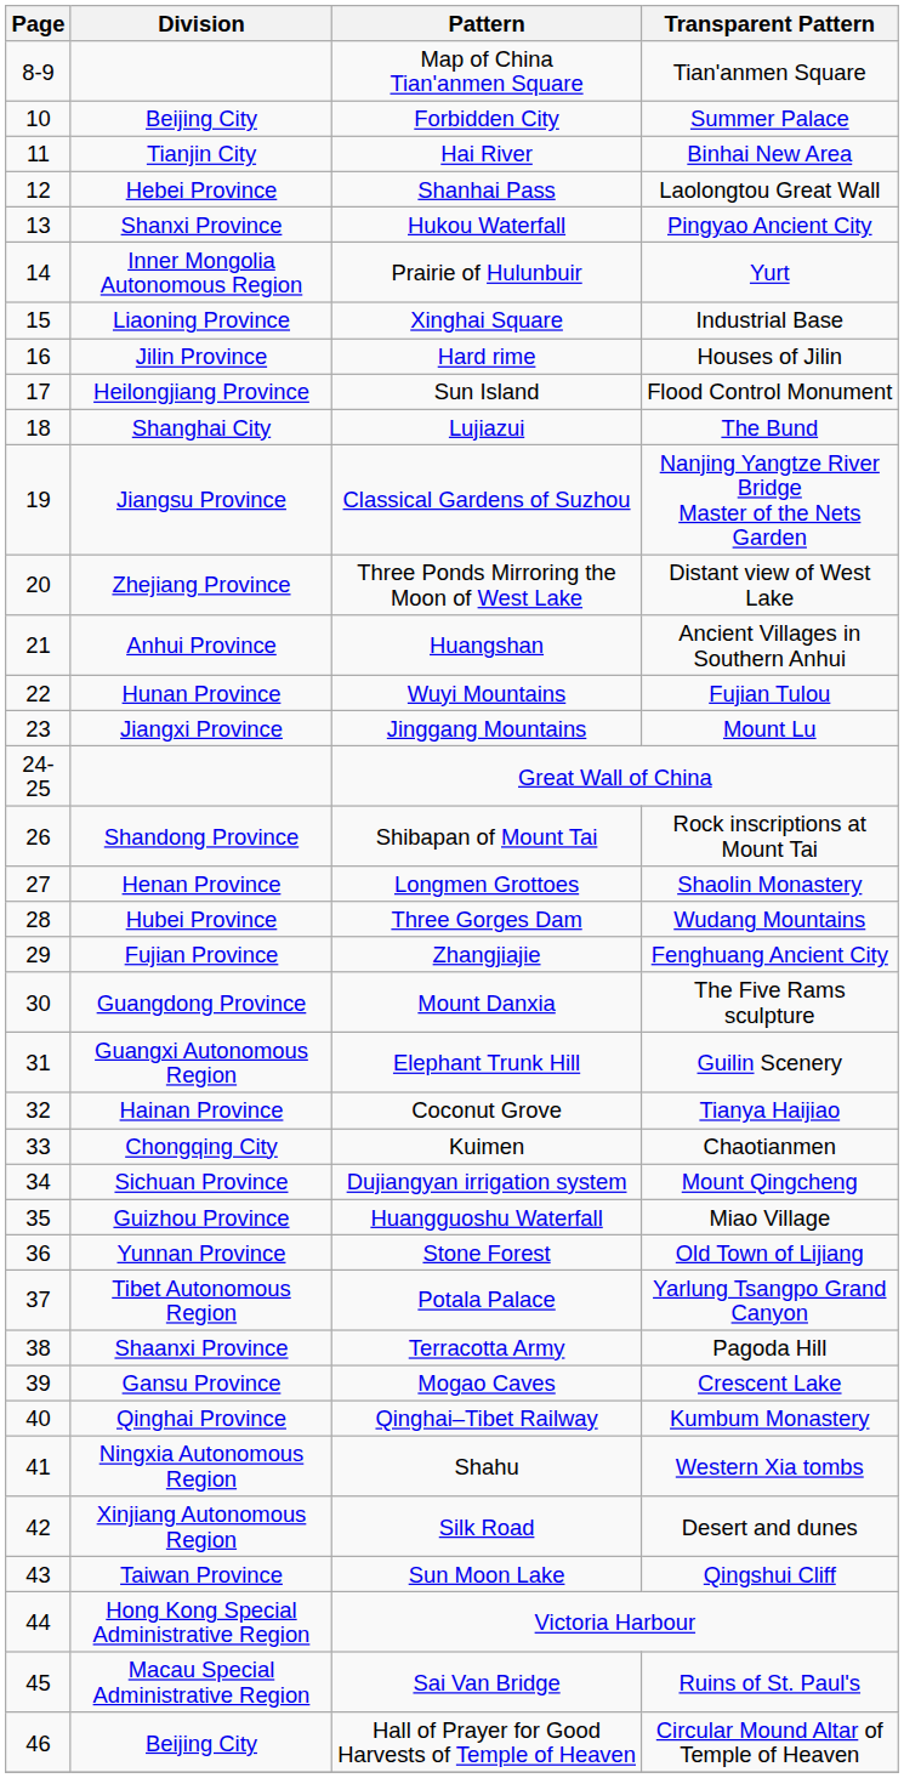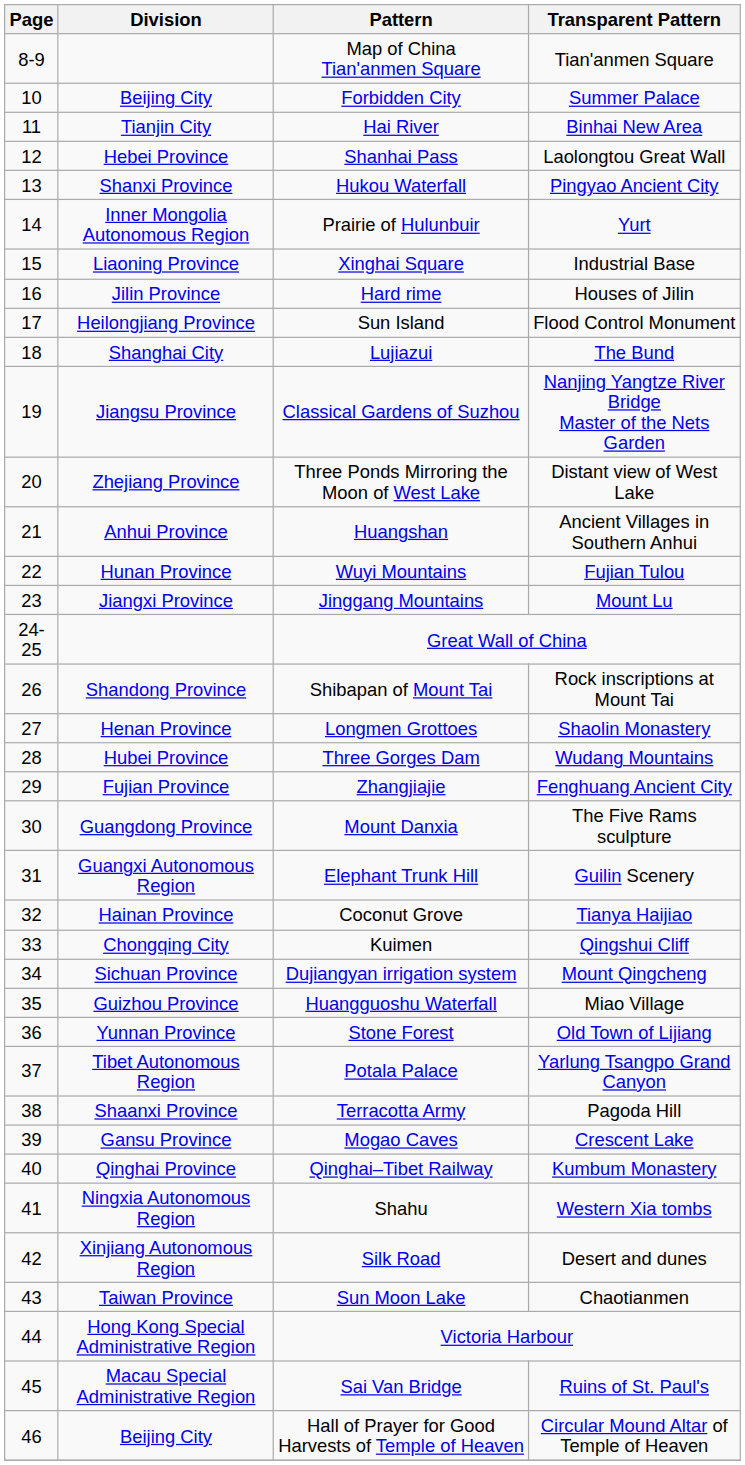Kuimen | Transparent Pattern: Chaotianmen -> Qingshui Cliff
Sun Moon Lake | Transparent Pattern: Qingshui Cliff -> Chaotianmen
